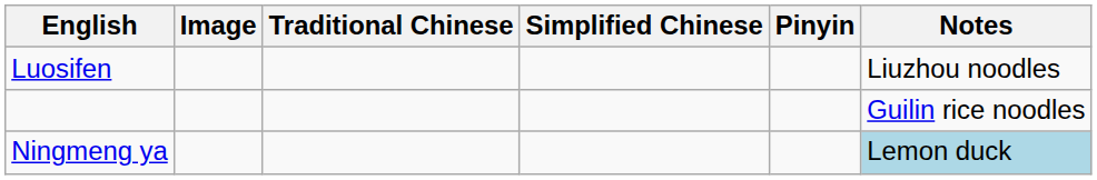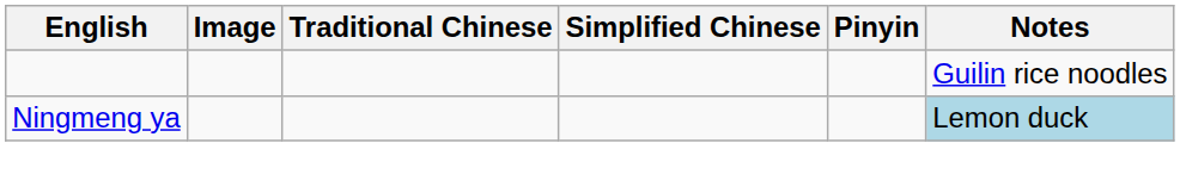- row: Luosifen | Liuzhou noodles
